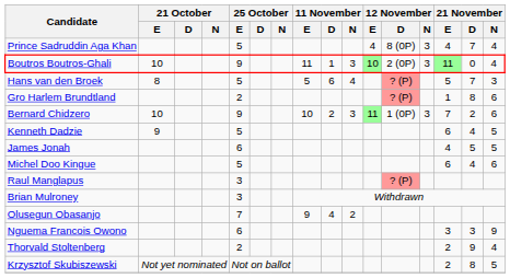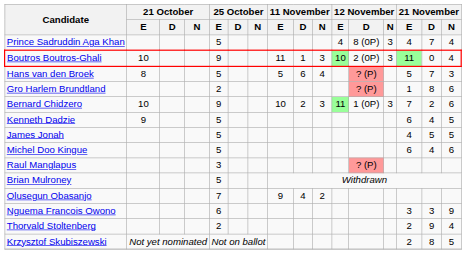James Jonah | 25 October / E: 6 -> 5
Brian Mulroney | 25 October / E: 3 -> 5
